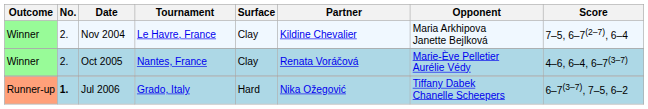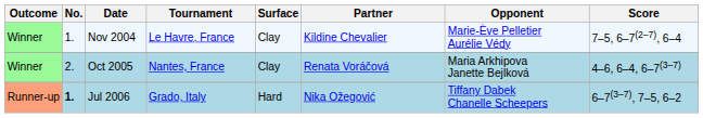Nov 2004 | No.: 2. -> 1.
Nov 2004 | Opponent: Maria Arkhipova Janette Bejlková -> Marie-Ève Pelletier Aurélie Védy
Oct 2005 | Opponent: Marie-Ève Pelletier Aurélie Védy -> Maria Arkhipova Janette Bejlková
